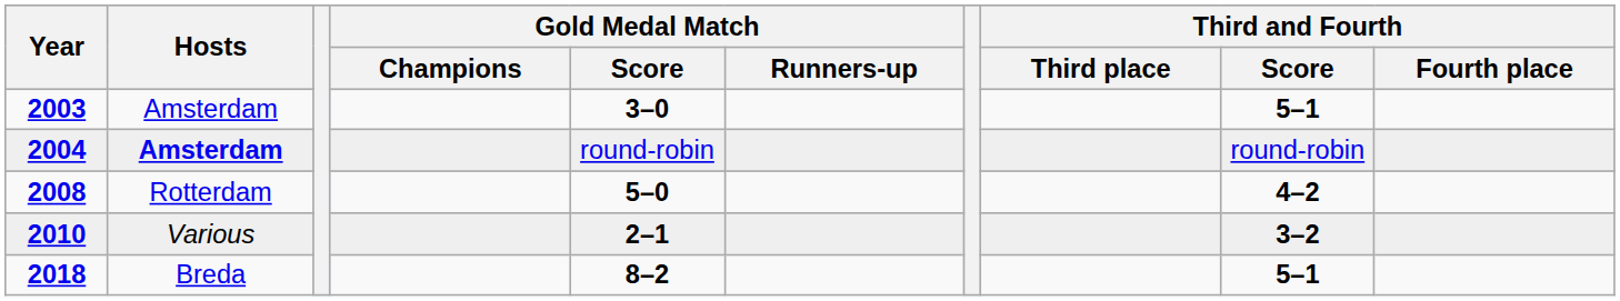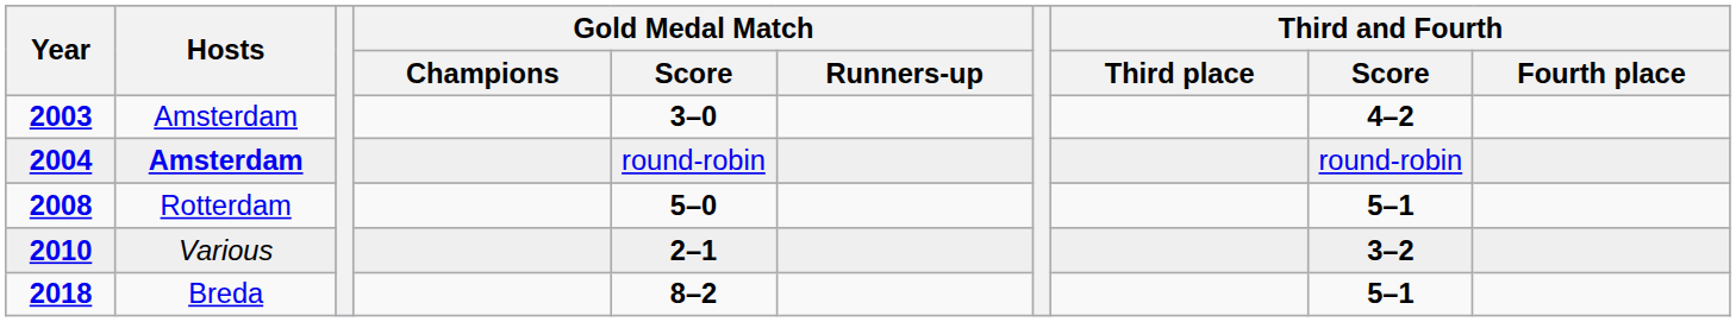2003 | Third and Fourth / Score: 5–1 -> 4–2
2008 | Third and Fourth / Score: 4–2 -> 5–1
